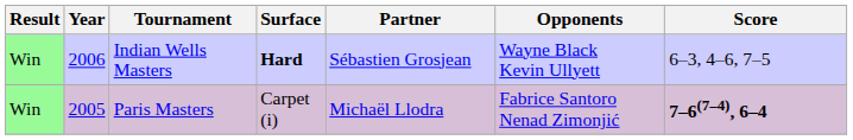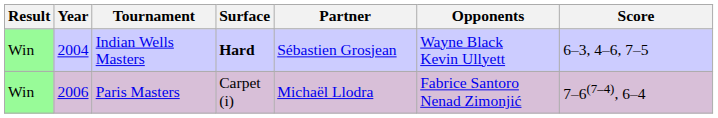Indian Wells Masters | Year: 2006 -> 2004
Paris Masters | Year: 2005 -> 2006
Paris Masters | Score: bold -> normal
